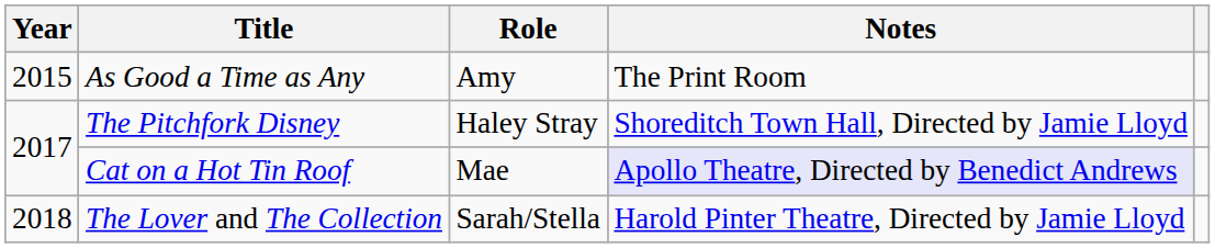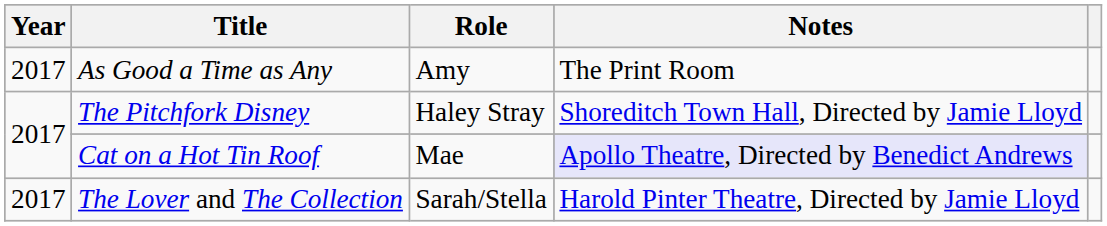As Good a Time as Any | Year: 2015 -> 2017
The Lover and The Collection | Year: 2018 -> 2017
